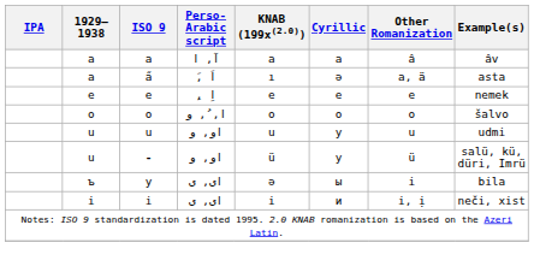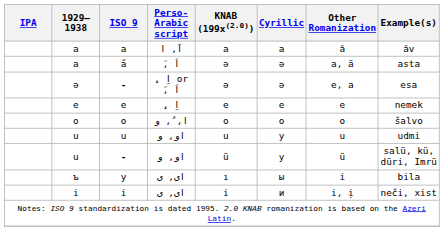a̋ | KNAB (199x(2.0)): ı -> ǝ
+ row: ә | - | ِ, اِ or َ, اَ | ə | ə | e, a | esa
y | KNAB (199x(2.0)): ǝ -> ı
